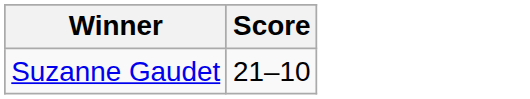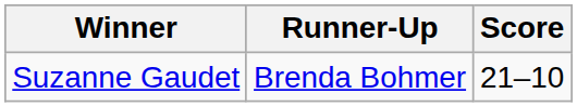+ column: Runner-Up | Brenda Bohmer
